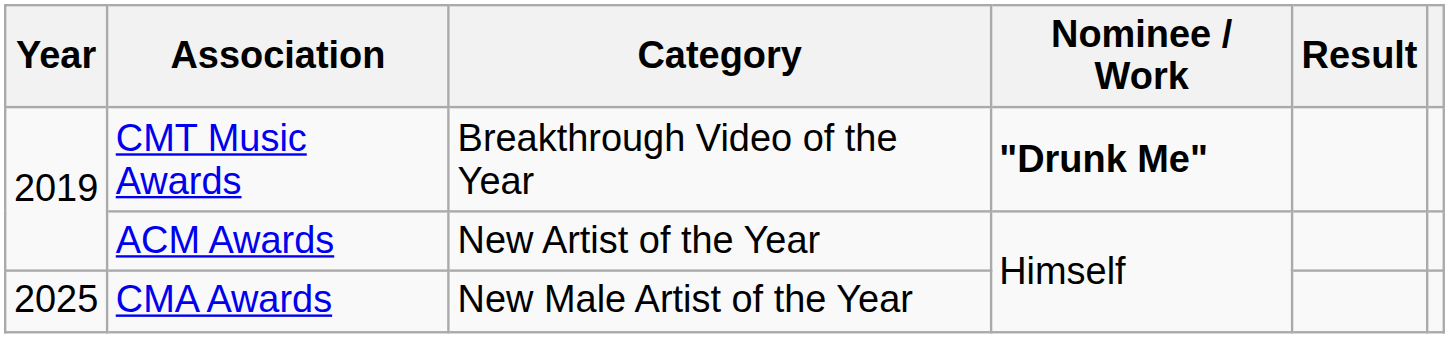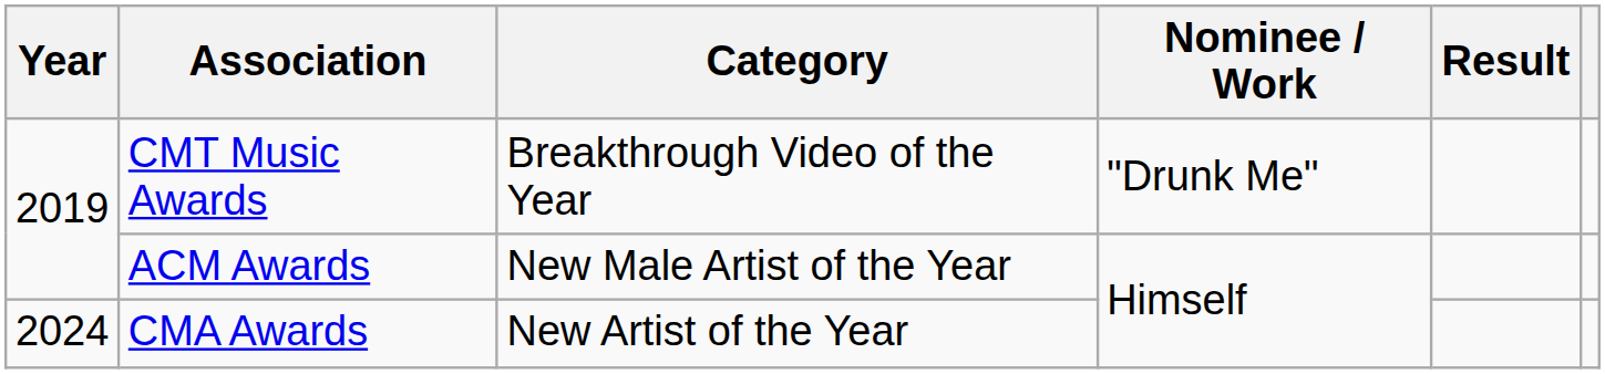CMT Music Awards | Nominee / Work: bold -> normal
ACM Awards | Category: New Artist of the Year -> New Male Artist of the Year
CMA Awards | Year: 2025 -> 2024
CMA Awards | Category: New Male Artist of the Year -> New Artist of the Year
